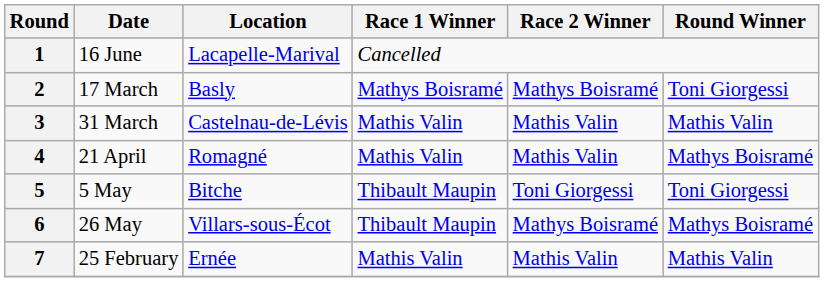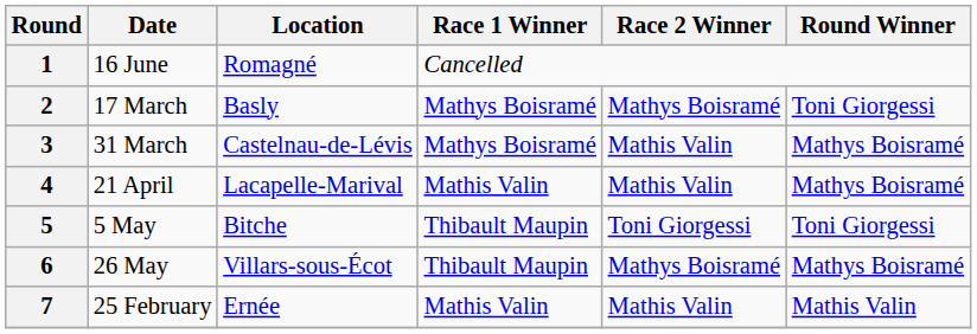1 | Location: Lacapelle-Marival -> Romagné
3 | Race 1 Winner: Mathis Valin -> Mathys Boisramé
3 | Round Winner: Mathis Valin -> Mathys Boisramé
4 | Location: Romagné -> Lacapelle-Marival
